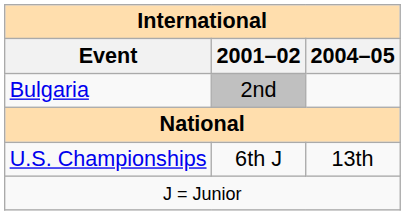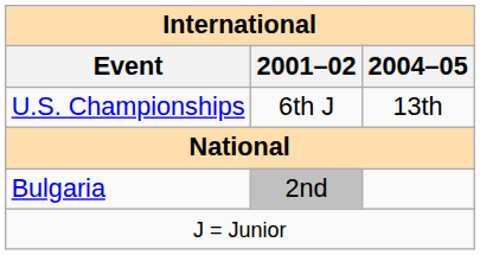rows swapped: Bulgaria <-> U.S. Championships
